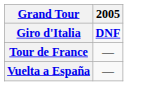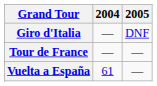+ column: 2004 | — | — | 61
Giro d'Italia | 2005: bold -> normal
